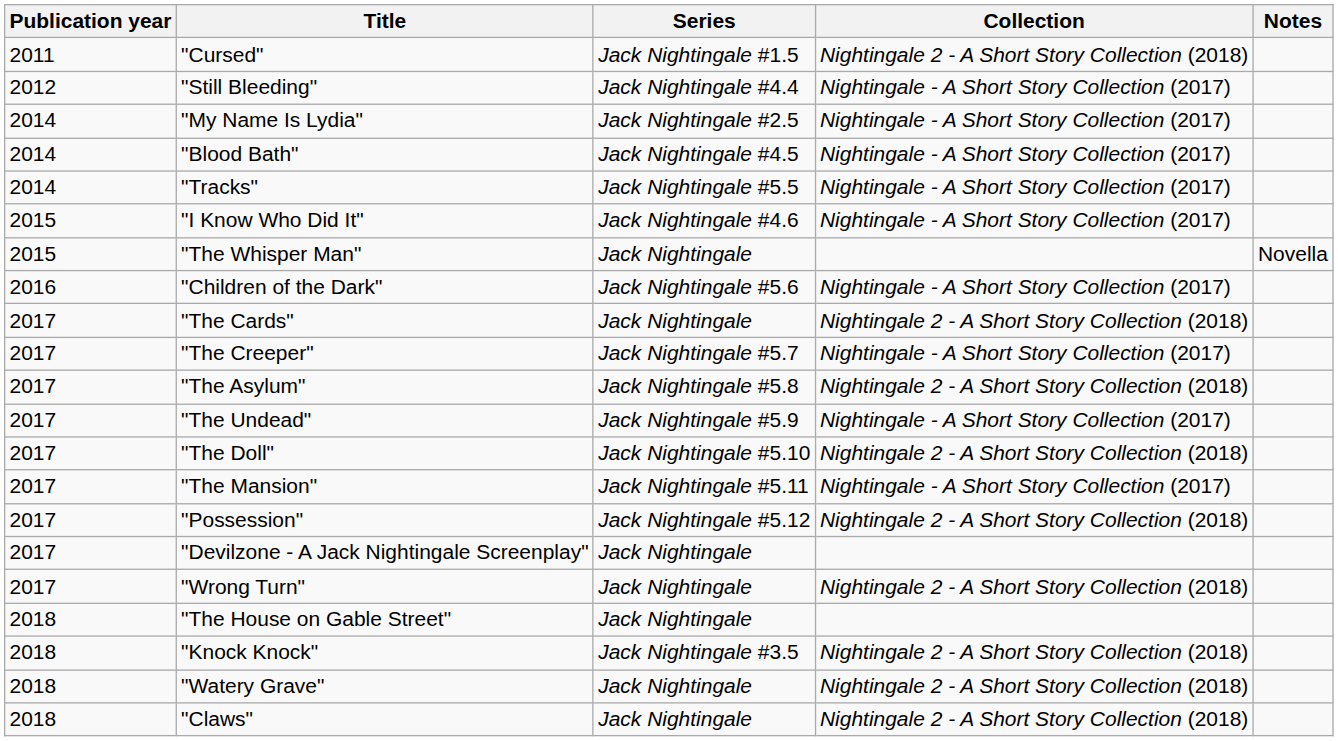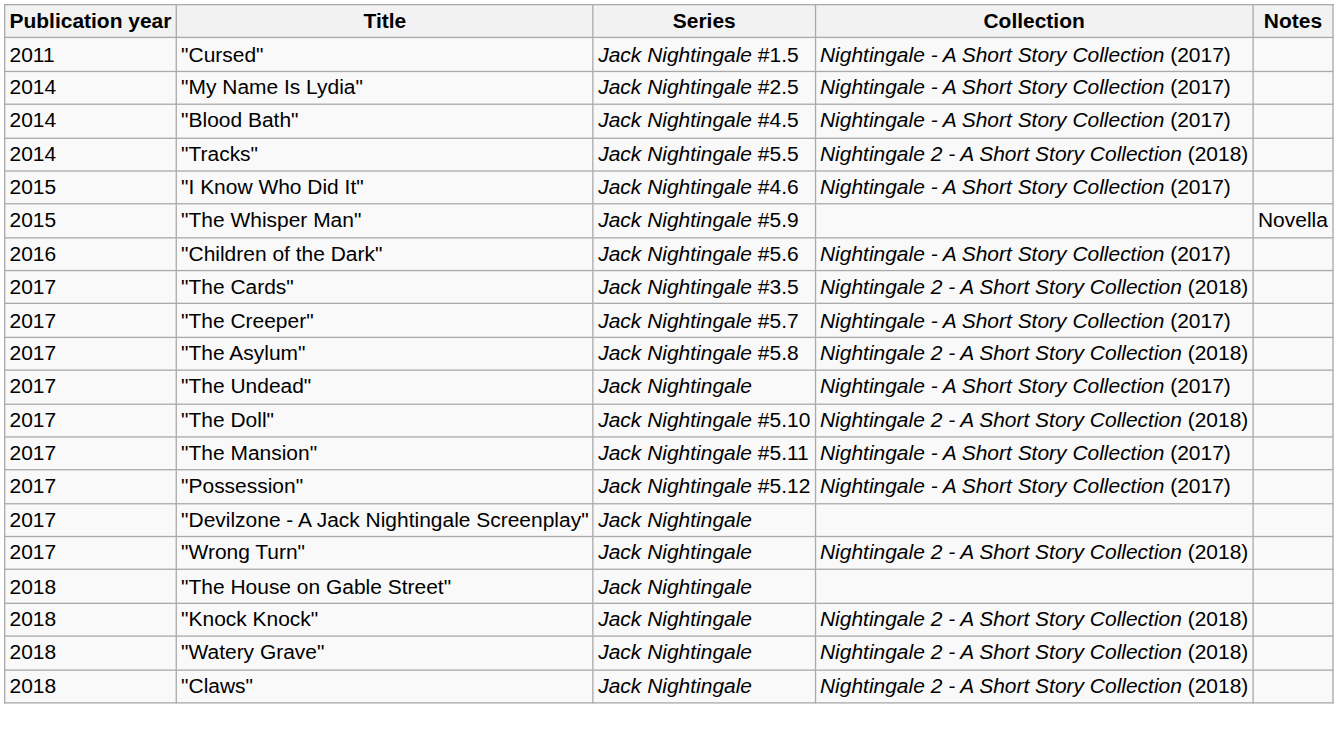"Cursed" | Collection: Nightingale 2 - A Short Story Collection (2018) -> Nightingale - A Short Story Collection (2017)
- row: 2012 | "Still Bleeding" | Jack Nightingale #4.4 | Nightingale - A Short Story Collection (2017)
"Tracks" | Collection: Nightingale - A Short Story Collection (2017) -> Nightingale 2 - A Short Story Collection (2018)
"The Whisper Man" | Series: Jack Nightingale -> Jack Nightingale #5.9
"The Cards" | Series: Jack Nightingale -> Jack Nightingale #3.5
"The Undead" | Series: Jack Nightingale #5.9 -> Jack Nightingale
"Possession" | Collection: Nightingale 2 - A Short Story Collection (2018) -> Nightingale - A Short Story Collection (2017)
"Knock Knock" | Series: Jack Nightingale #3.5 -> Jack Nightingale
